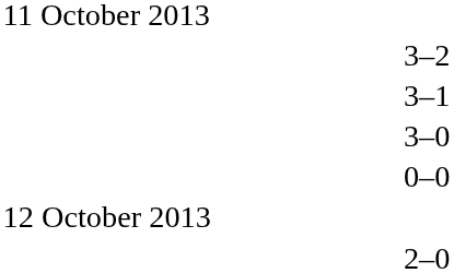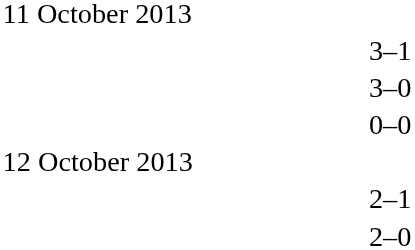- row: 3–2
+ row: 2–1
